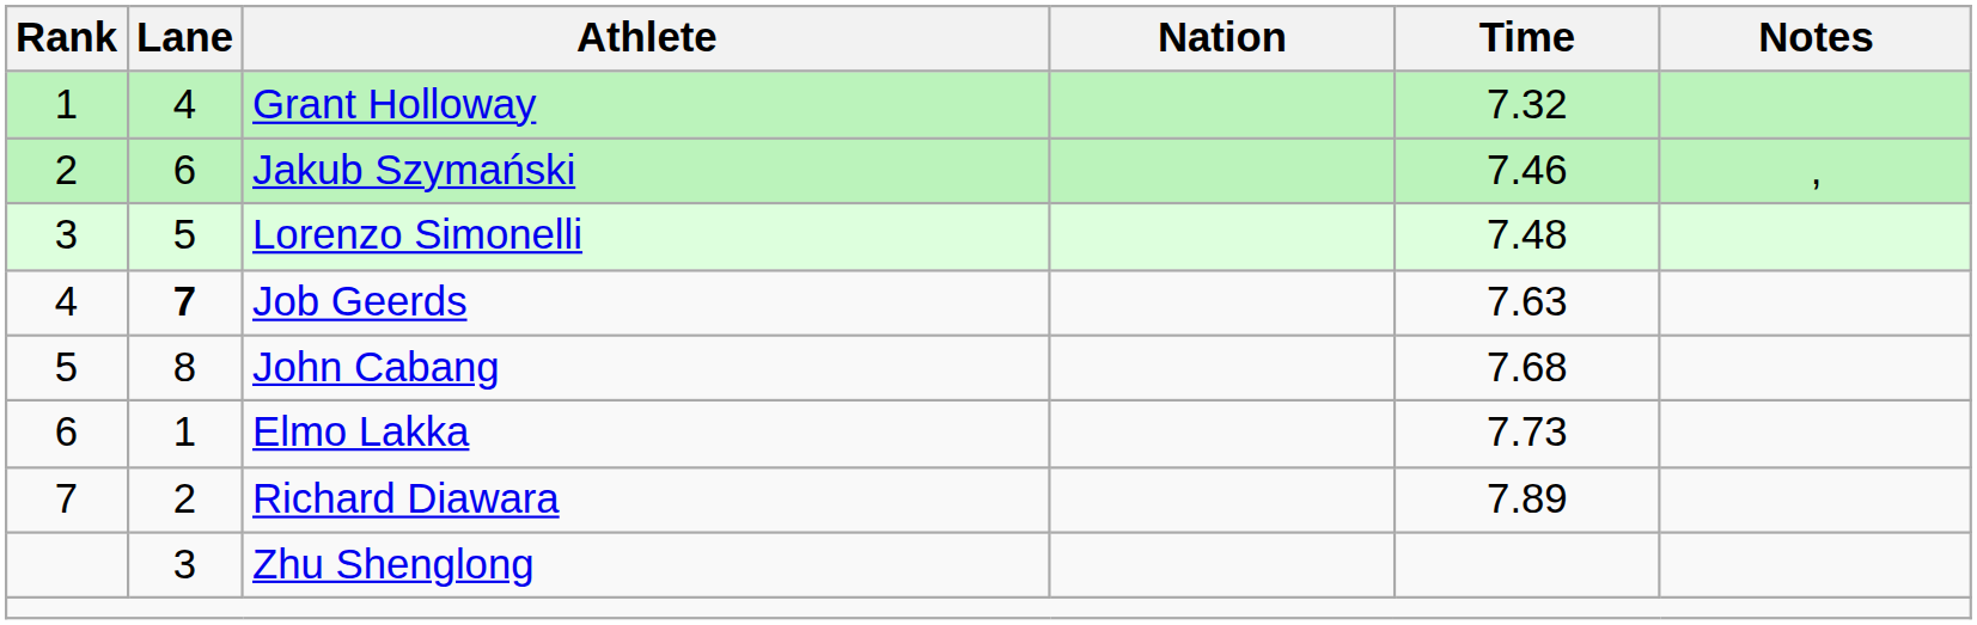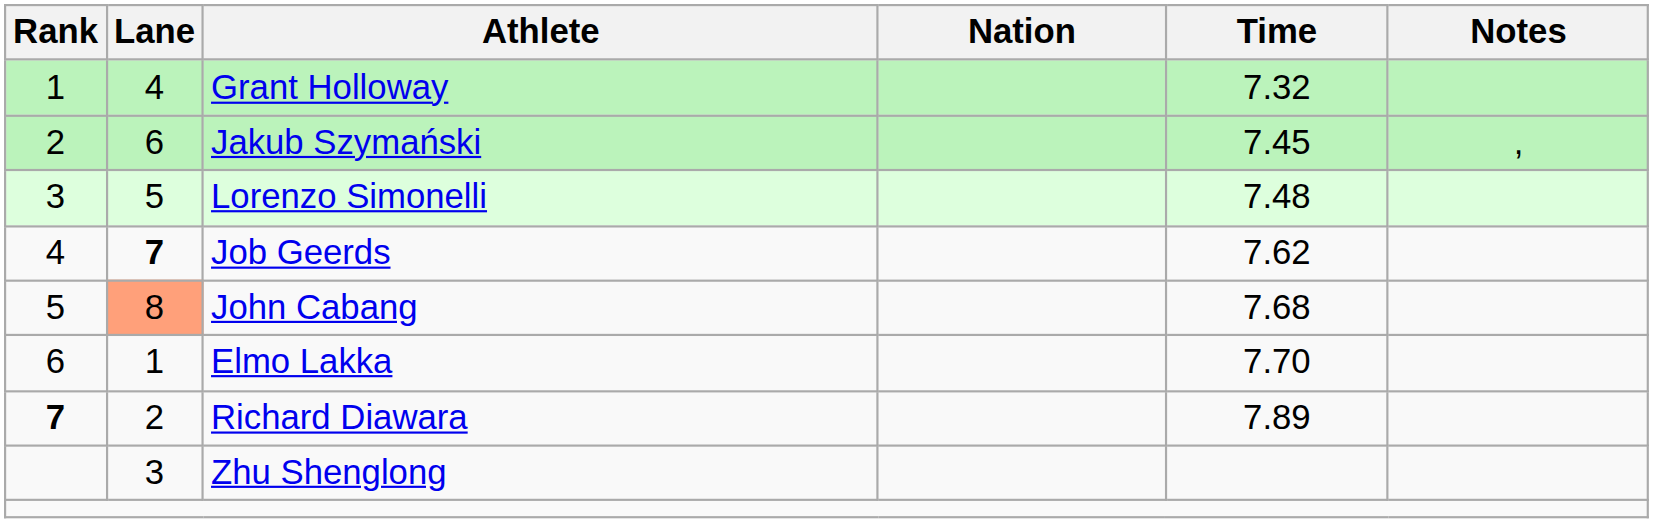Jakub Szymański | Time: 7.46 -> 7.45
Job Geerds | Time: 7.63 -> 7.62
John Cabang | Lane: no background -> lightsalmon background
Elmo Lakka | Time: 7.73 -> 7.70
Richard Diawara | Rank: normal -> bold
